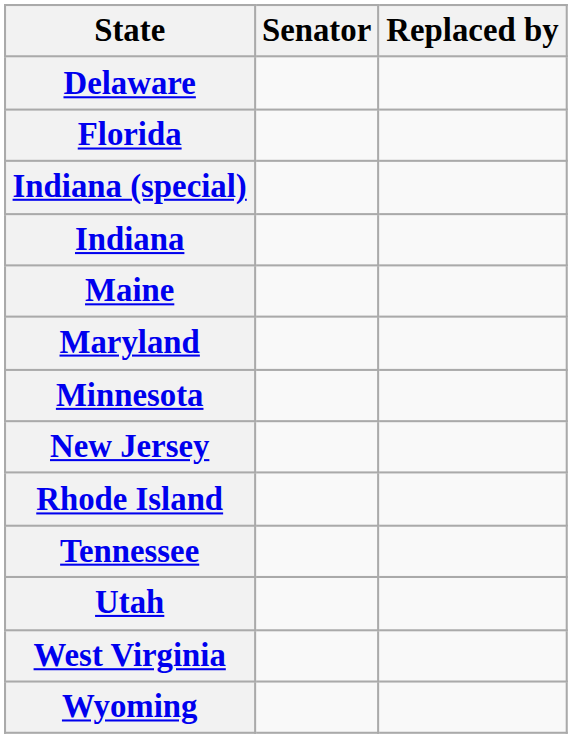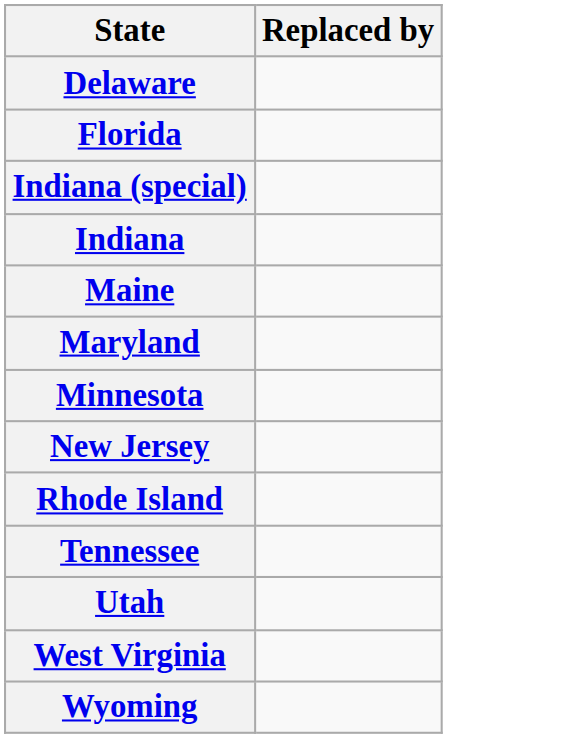- column: Senator
